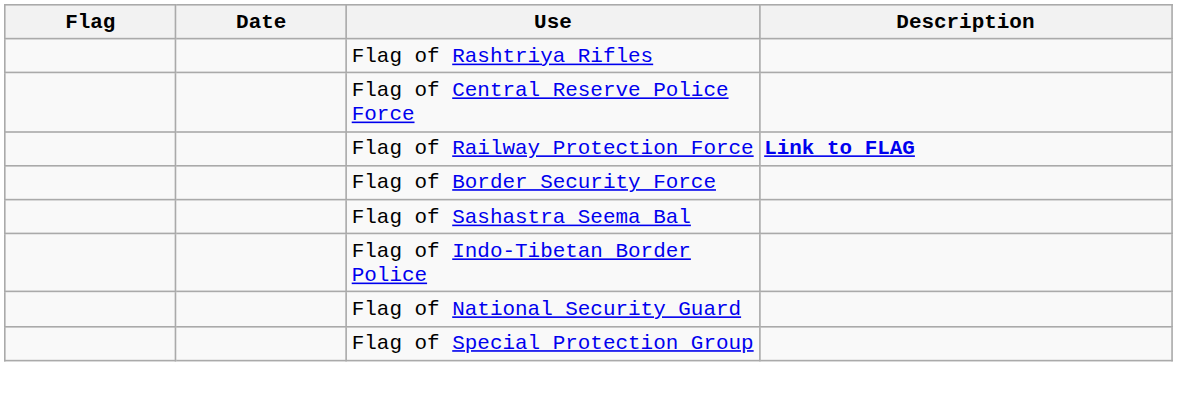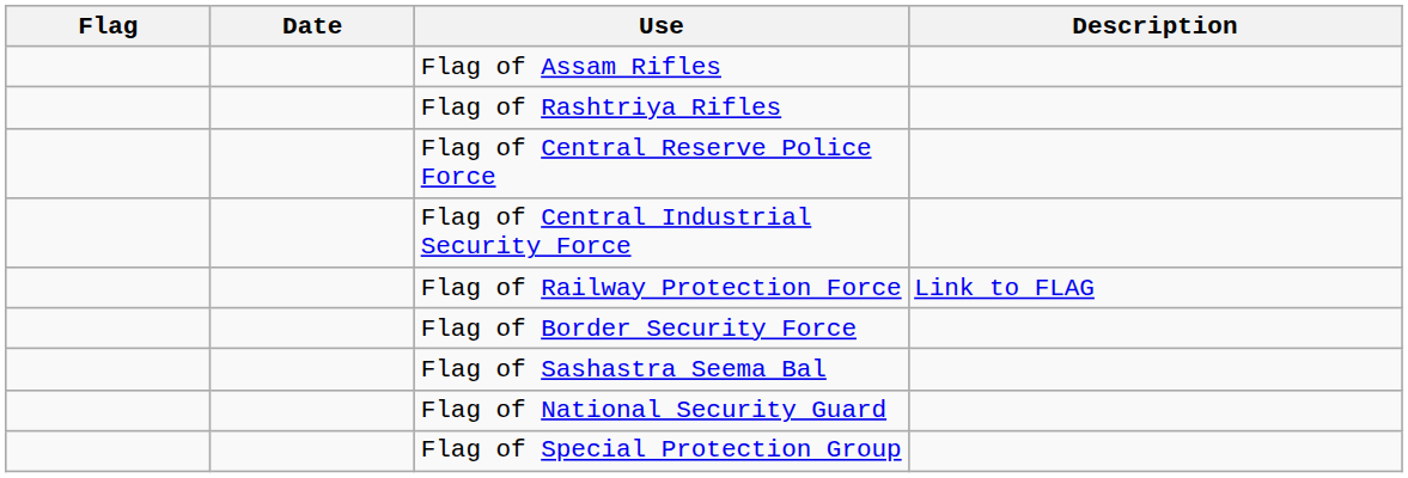+ row: Flag of Assam Rifles
+ row: Flag of Central Industrial Security Force
Flag of Railway Protection Force | Description: bold -> normal
- row: Flag of Indo-Tibetan Border Police
